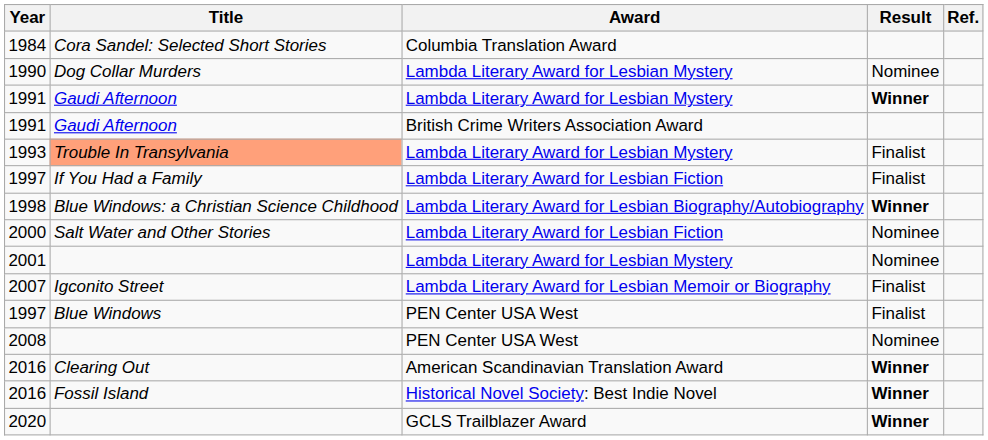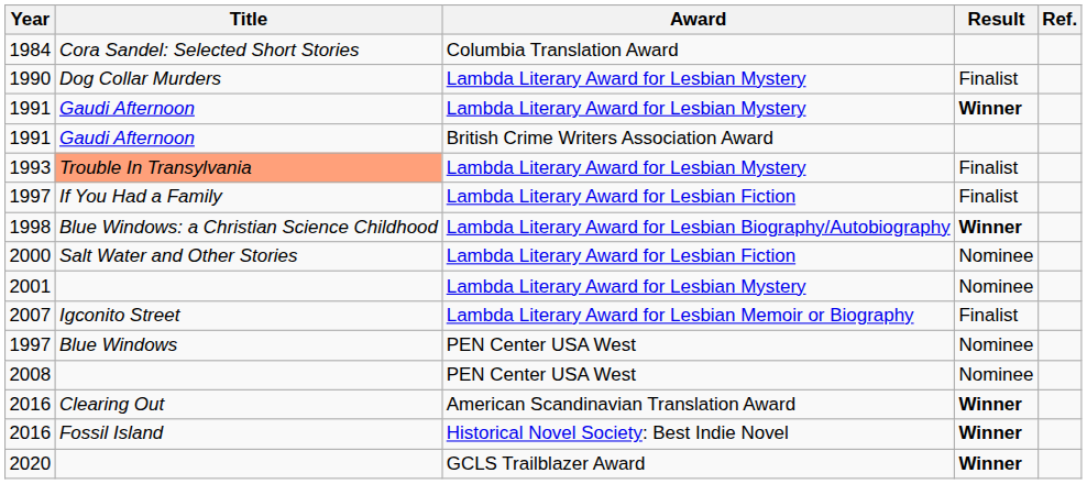1990 | Result: Nominee -> Finalist
1997 / PEN Center USA West | Result: Finalist -> Nominee
